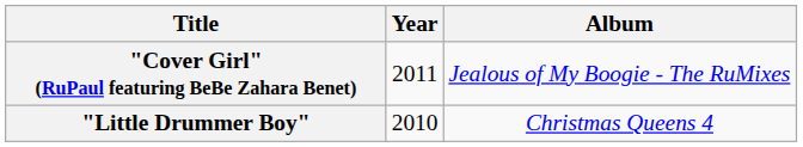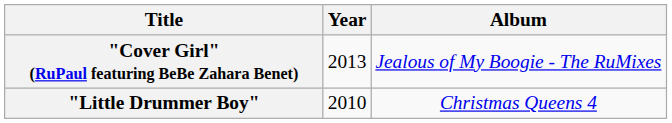"Cover Girl" (RuPaul featuring BeBe Zahara Benet) | Year: 2011 -> 2013
